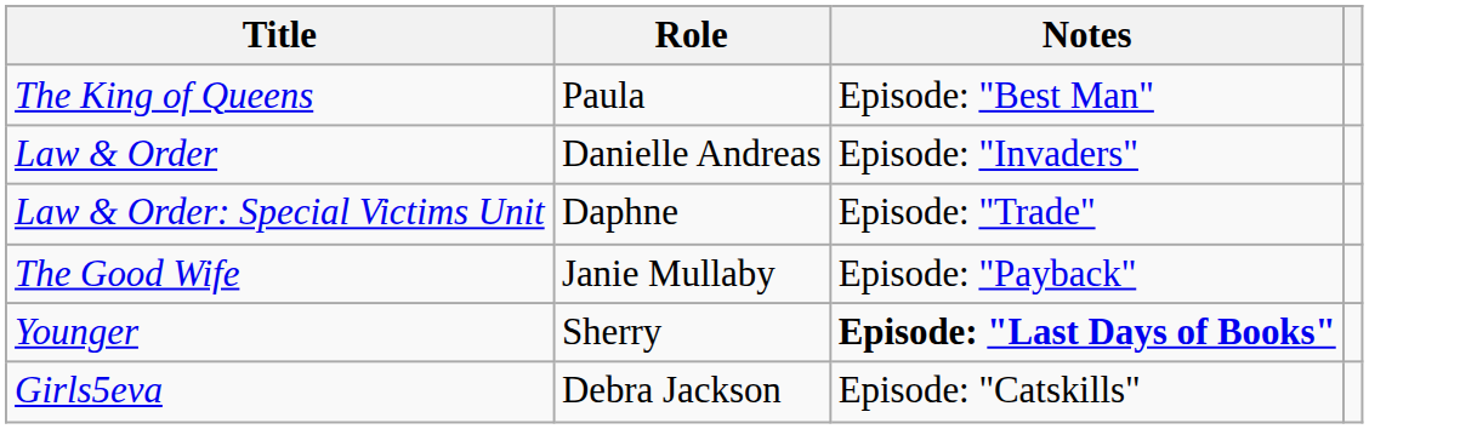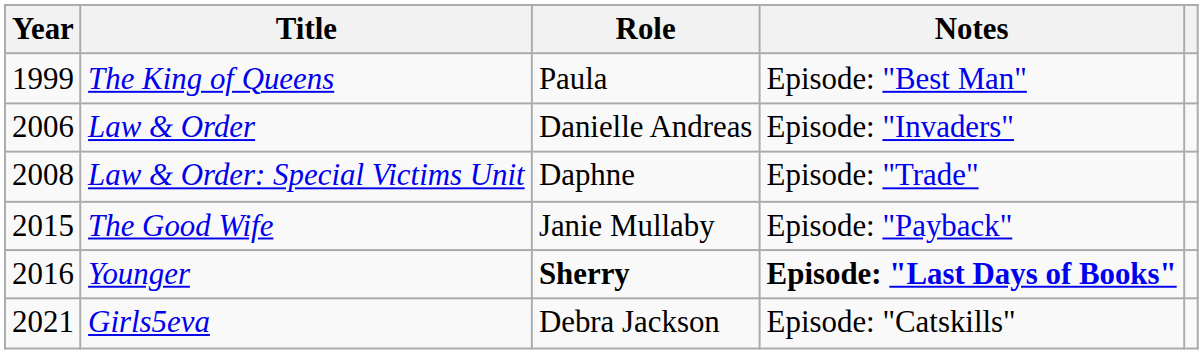+ column: Year | 1999 | 2006 | 2008 | 2015 | 2016 | 2021
Younger | Role: normal -> bold
